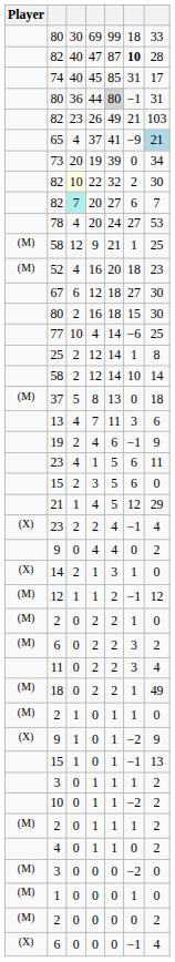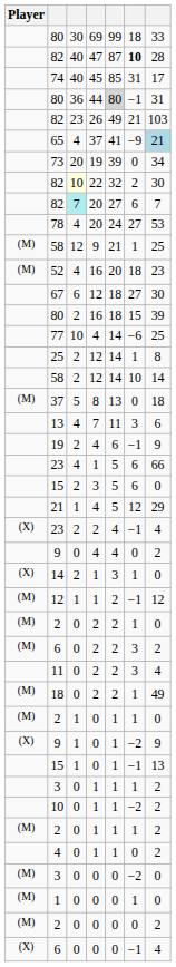80 / 16 | column 7: 30 -> 39
23 / 1 | column 7: 11 -> 66
